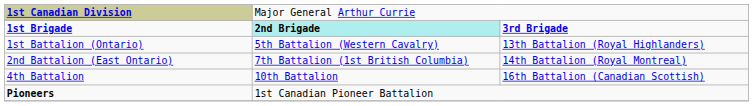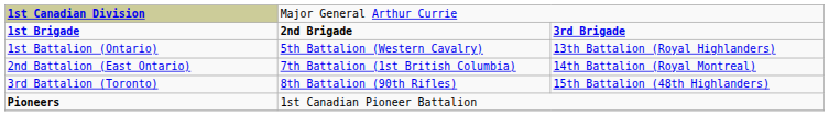1st Brigade | column 2: paleturquoise background -> no background
+ row: 3rd Battalion (Toronto) | 8th Battalion (90th Rifles) | 15th Battalion (48th Highlanders)
- row: 4th Battalion | 10th Battalion | 16th Battalion (Canadian Scottish)
